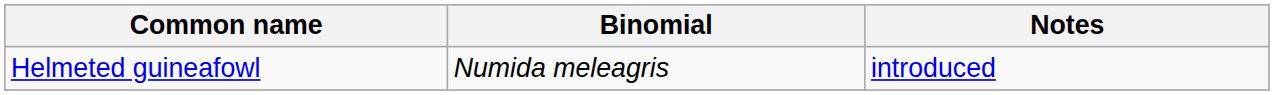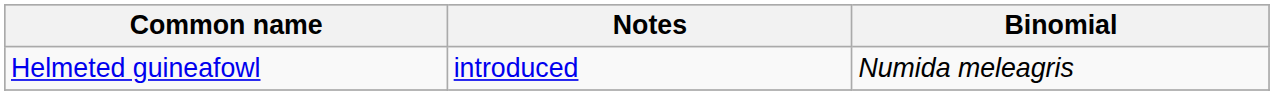columns swapped: Binomial <-> Notes
